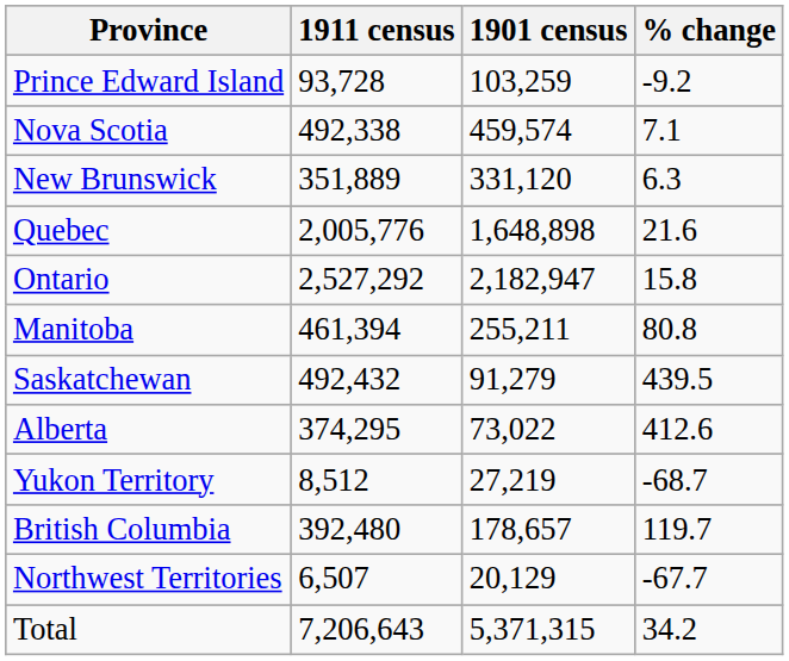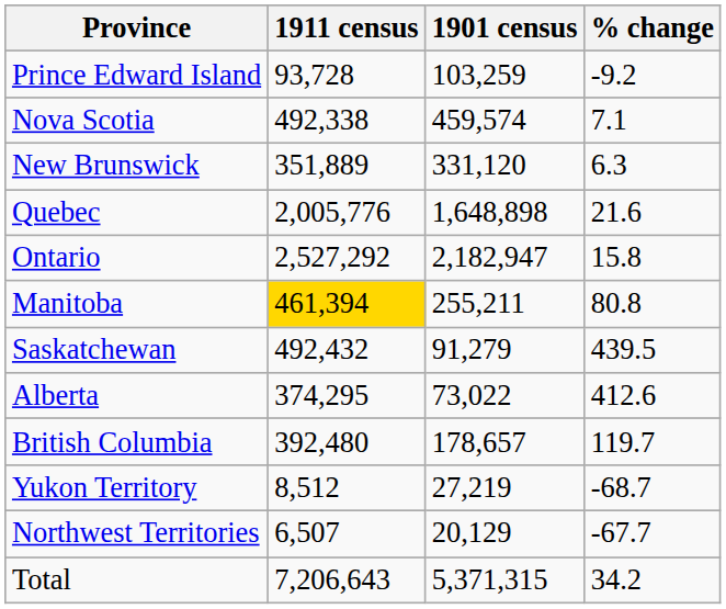Manitoba | 1911 census: no background -> gold background
rows swapped: British Columbia <-> Yukon Territory
